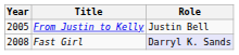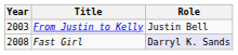From Justin to Kelly | Year: 2005 -> 2003
